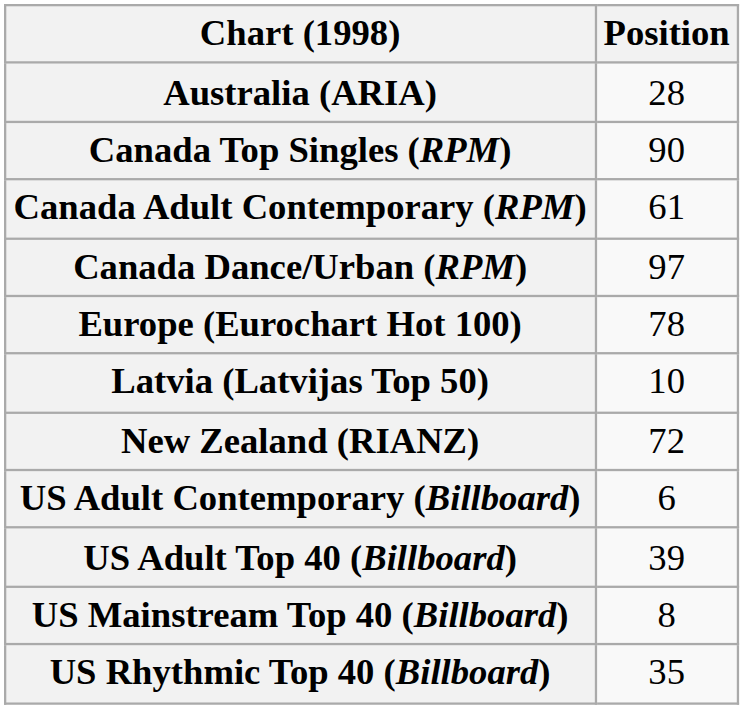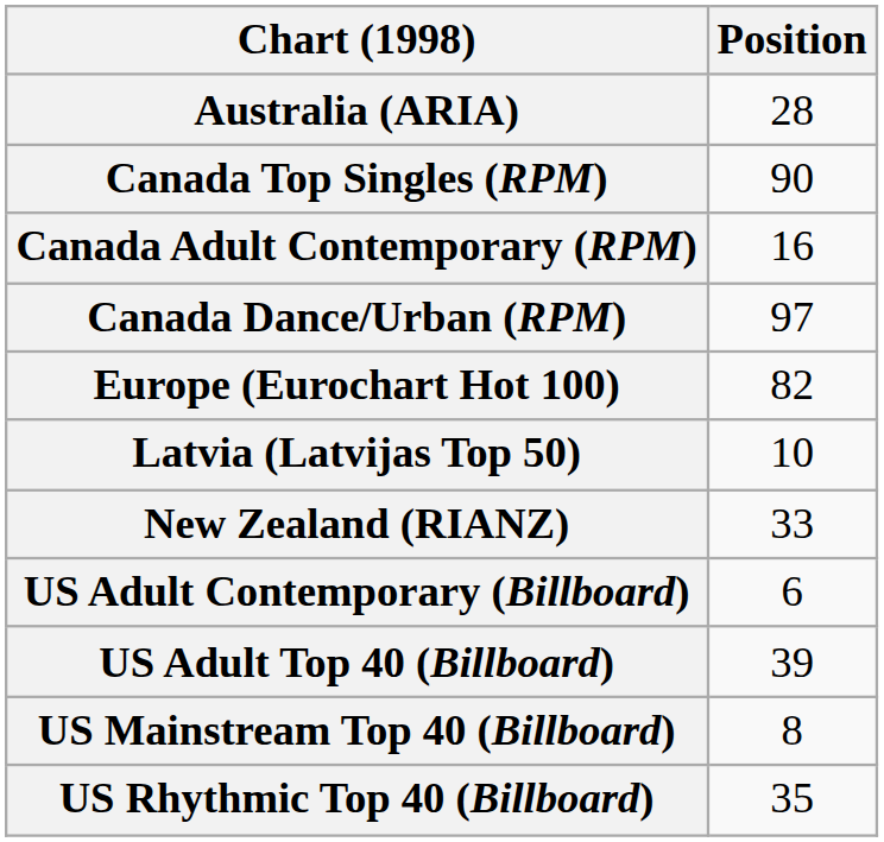Canada Adult Contemporary (RPM) | Position: 61 -> 16
Europe (Eurochart Hot 100) | Position: 78 -> 82
New Zealand (RIANZ) | Position: 72 -> 33
